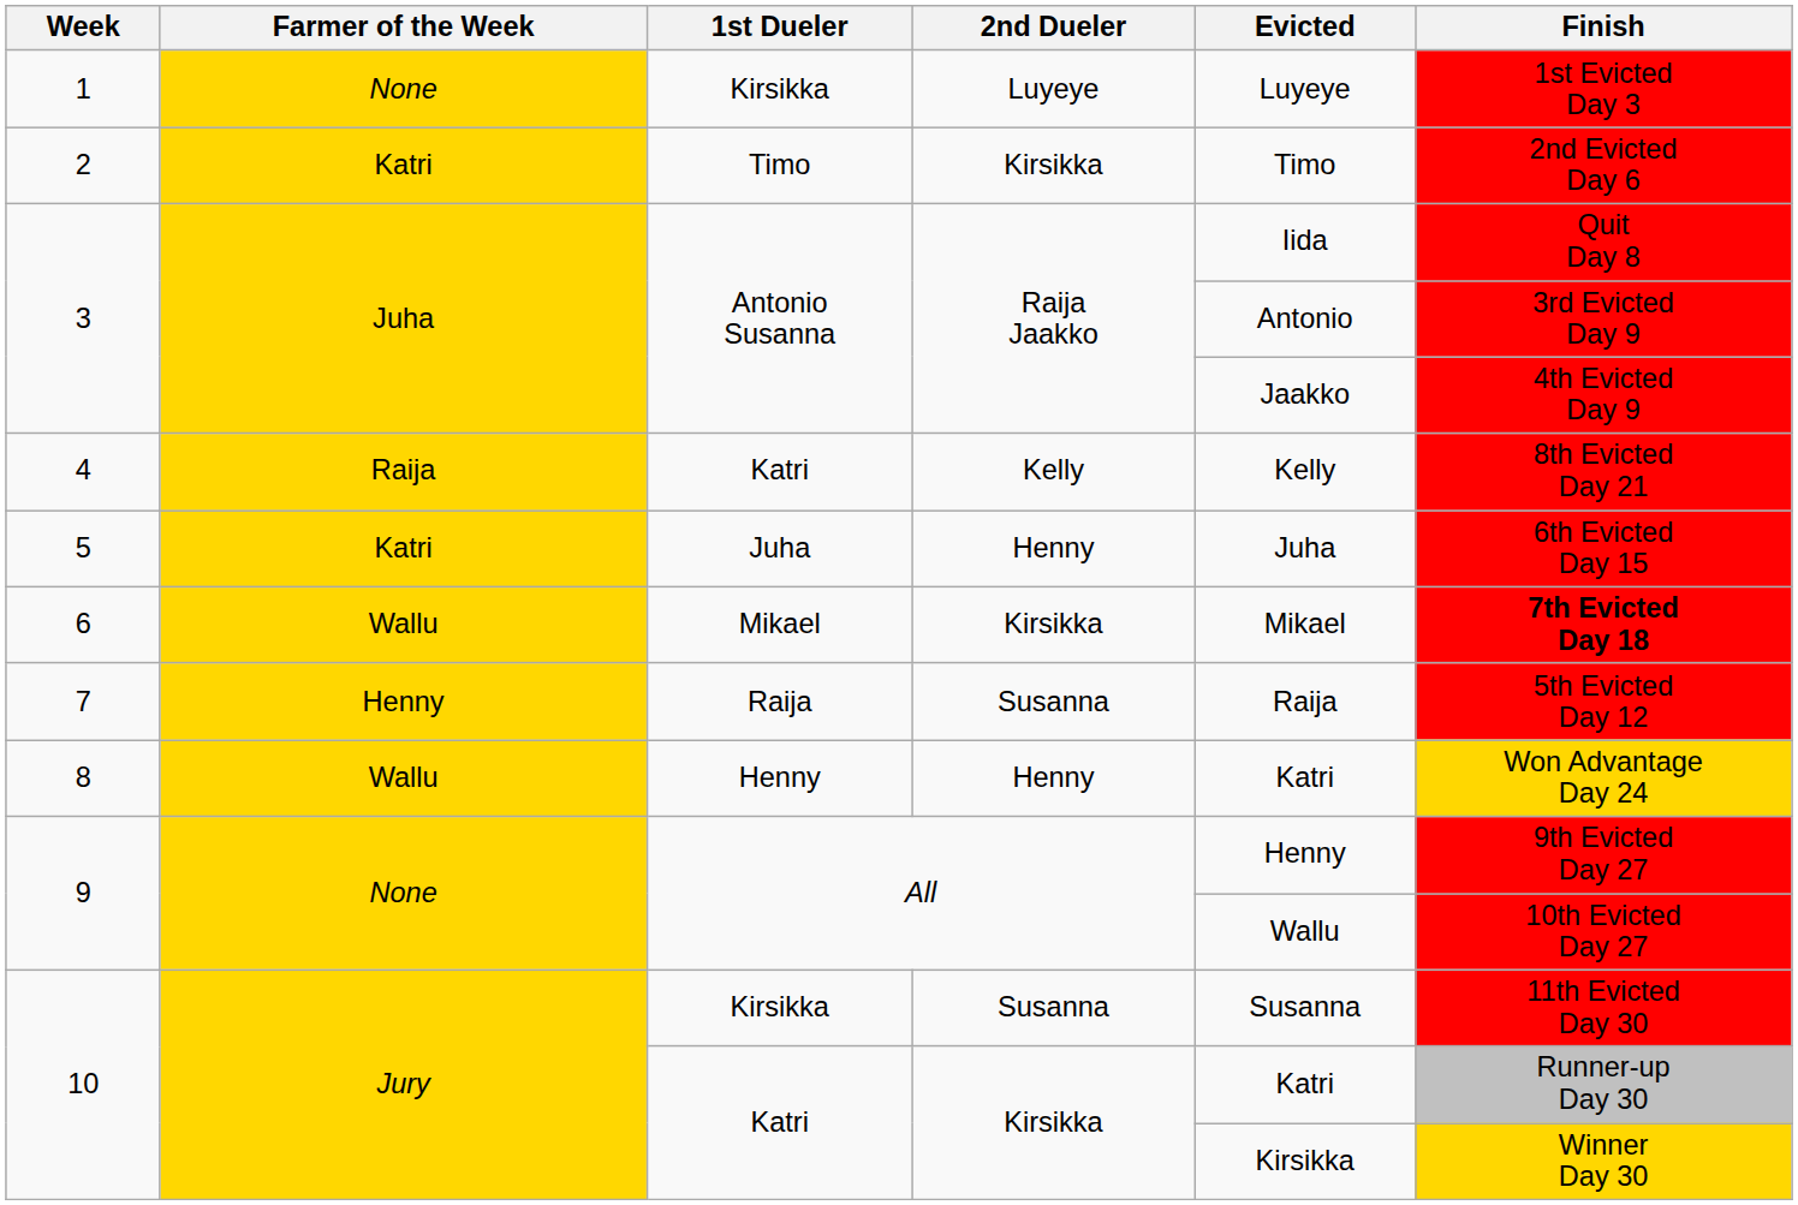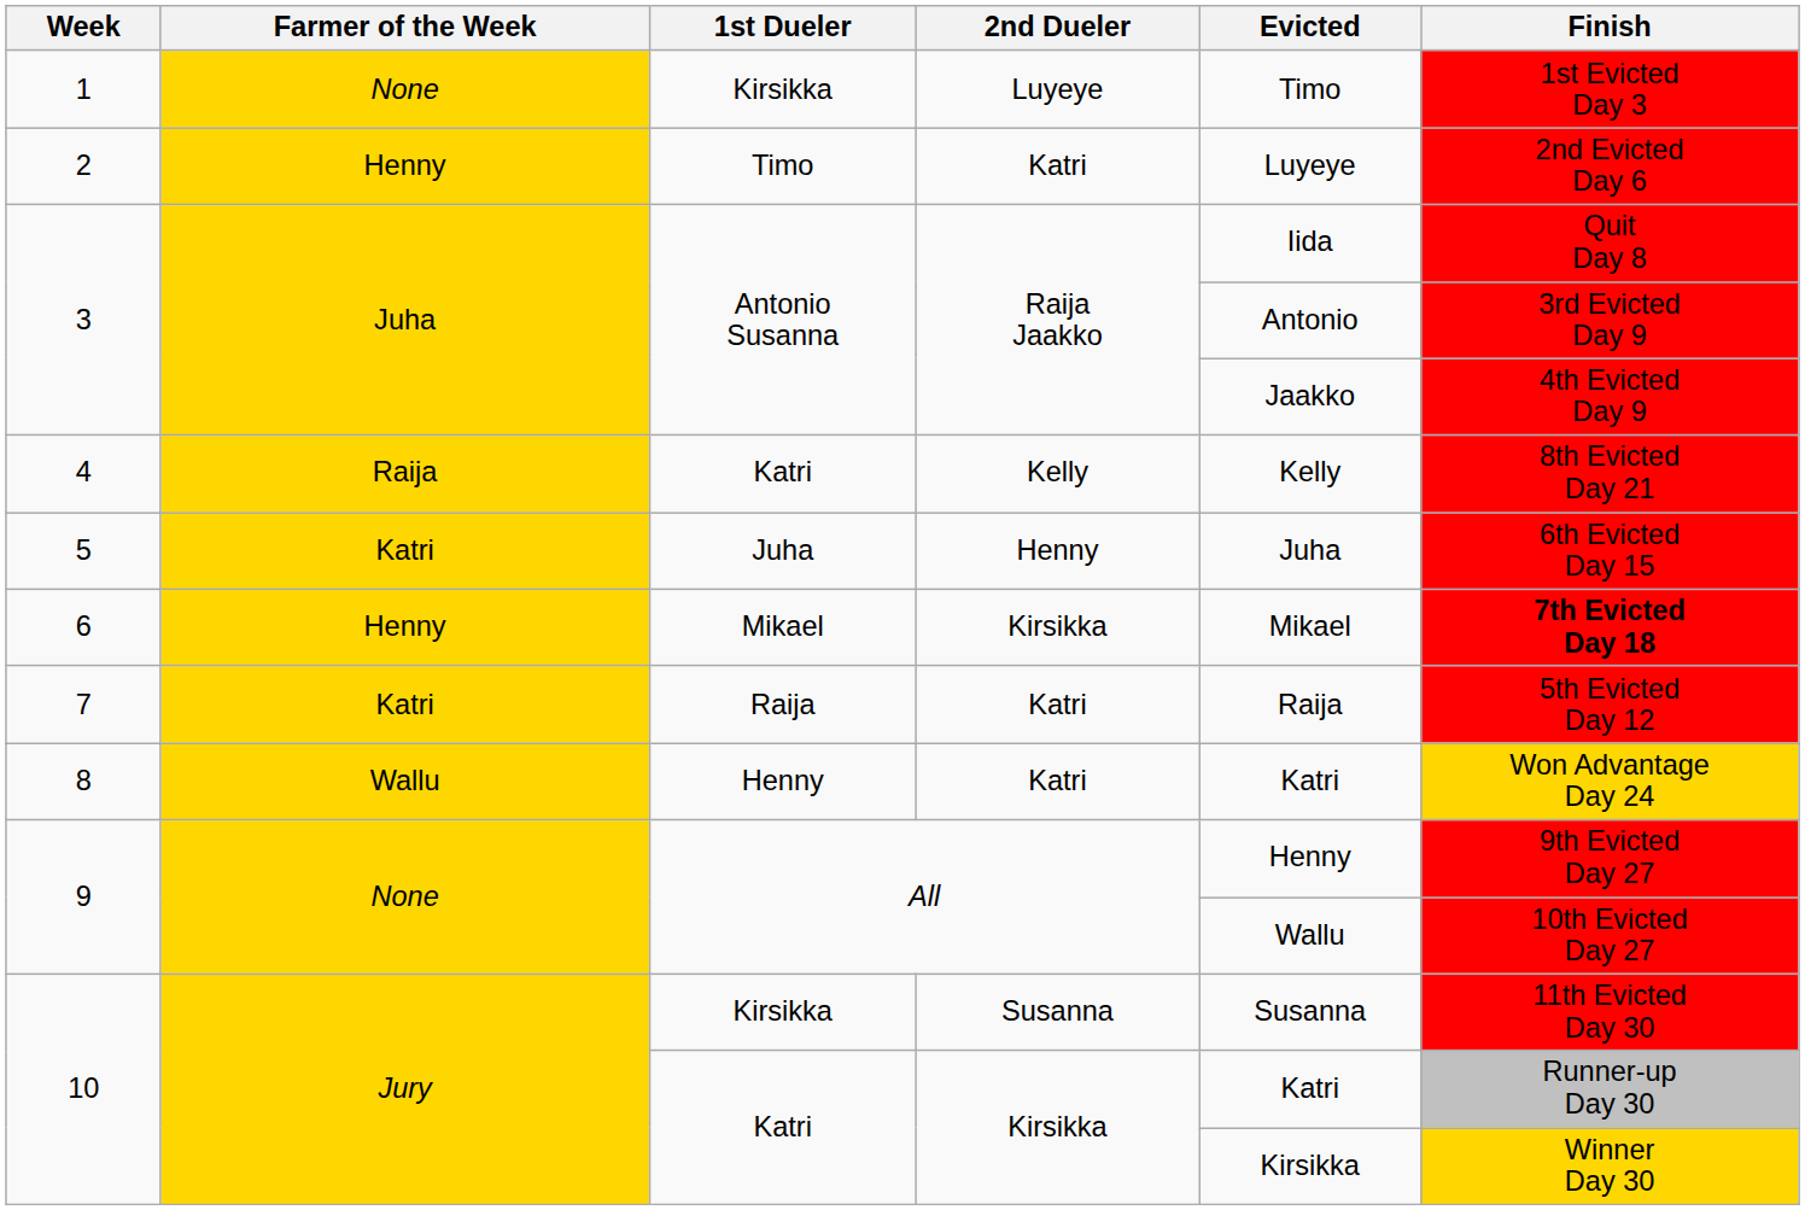1 | Evicted: Luyeye -> Timo
2 | Farmer of the Week: Katri -> Henny
2 | 2nd Dueler: Kirsikka -> Katri
2 | Evicted: Timo -> Luyeye
6 | Farmer of the Week: Wallu -> Henny
7 | Farmer of the Week: Henny -> Katri
7 | 2nd Dueler: Susanna -> Katri
8 | 2nd Dueler: Henny -> Katri
